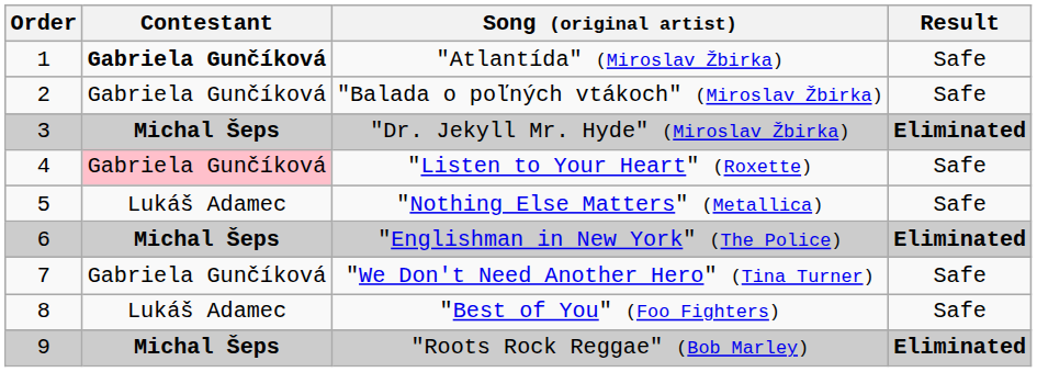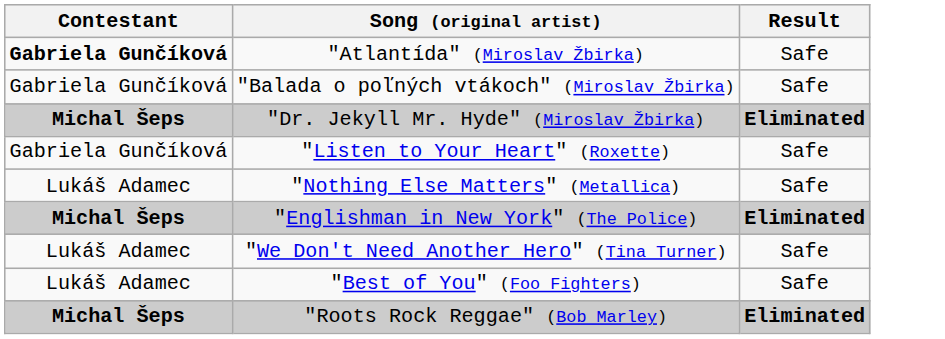- column: Order | 1 | 2 | 3 | 4 | 5 | 6 | 7 | 8 | 9
"Listen to Your Heart" (Roxette) | Contestant: pink background -> no background
"We Don't Need Another Hero" (Tina Turner) | Contestant: Gabriela Gunčíková -> Lukáš Adamec
